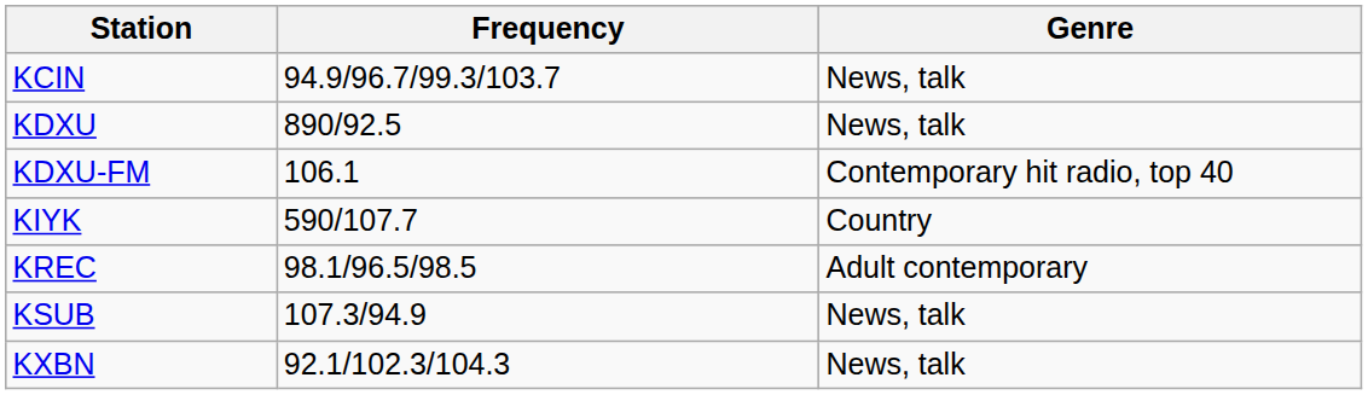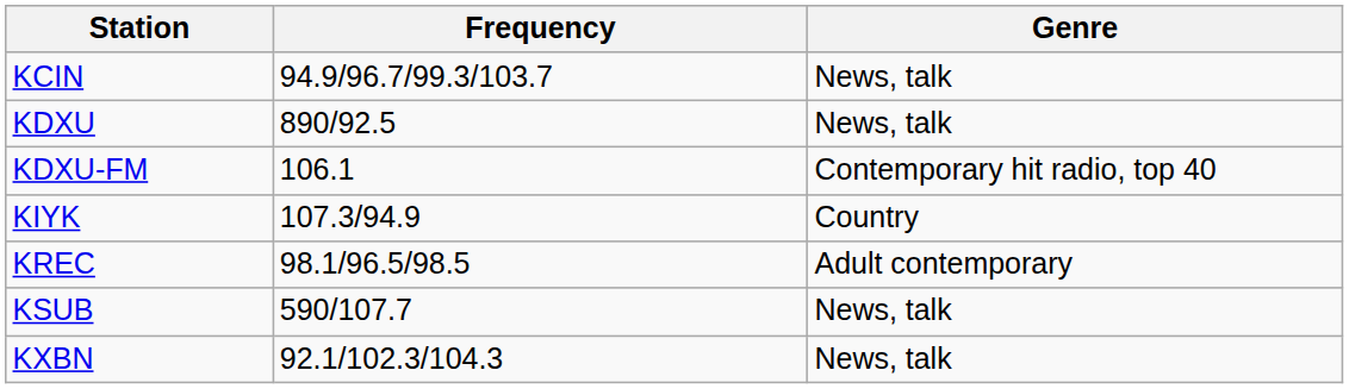KIYK | Frequency: 590/107.7 -> 107.3/94.9
KSUB | Frequency: 107.3/94.9 -> 590/107.7
